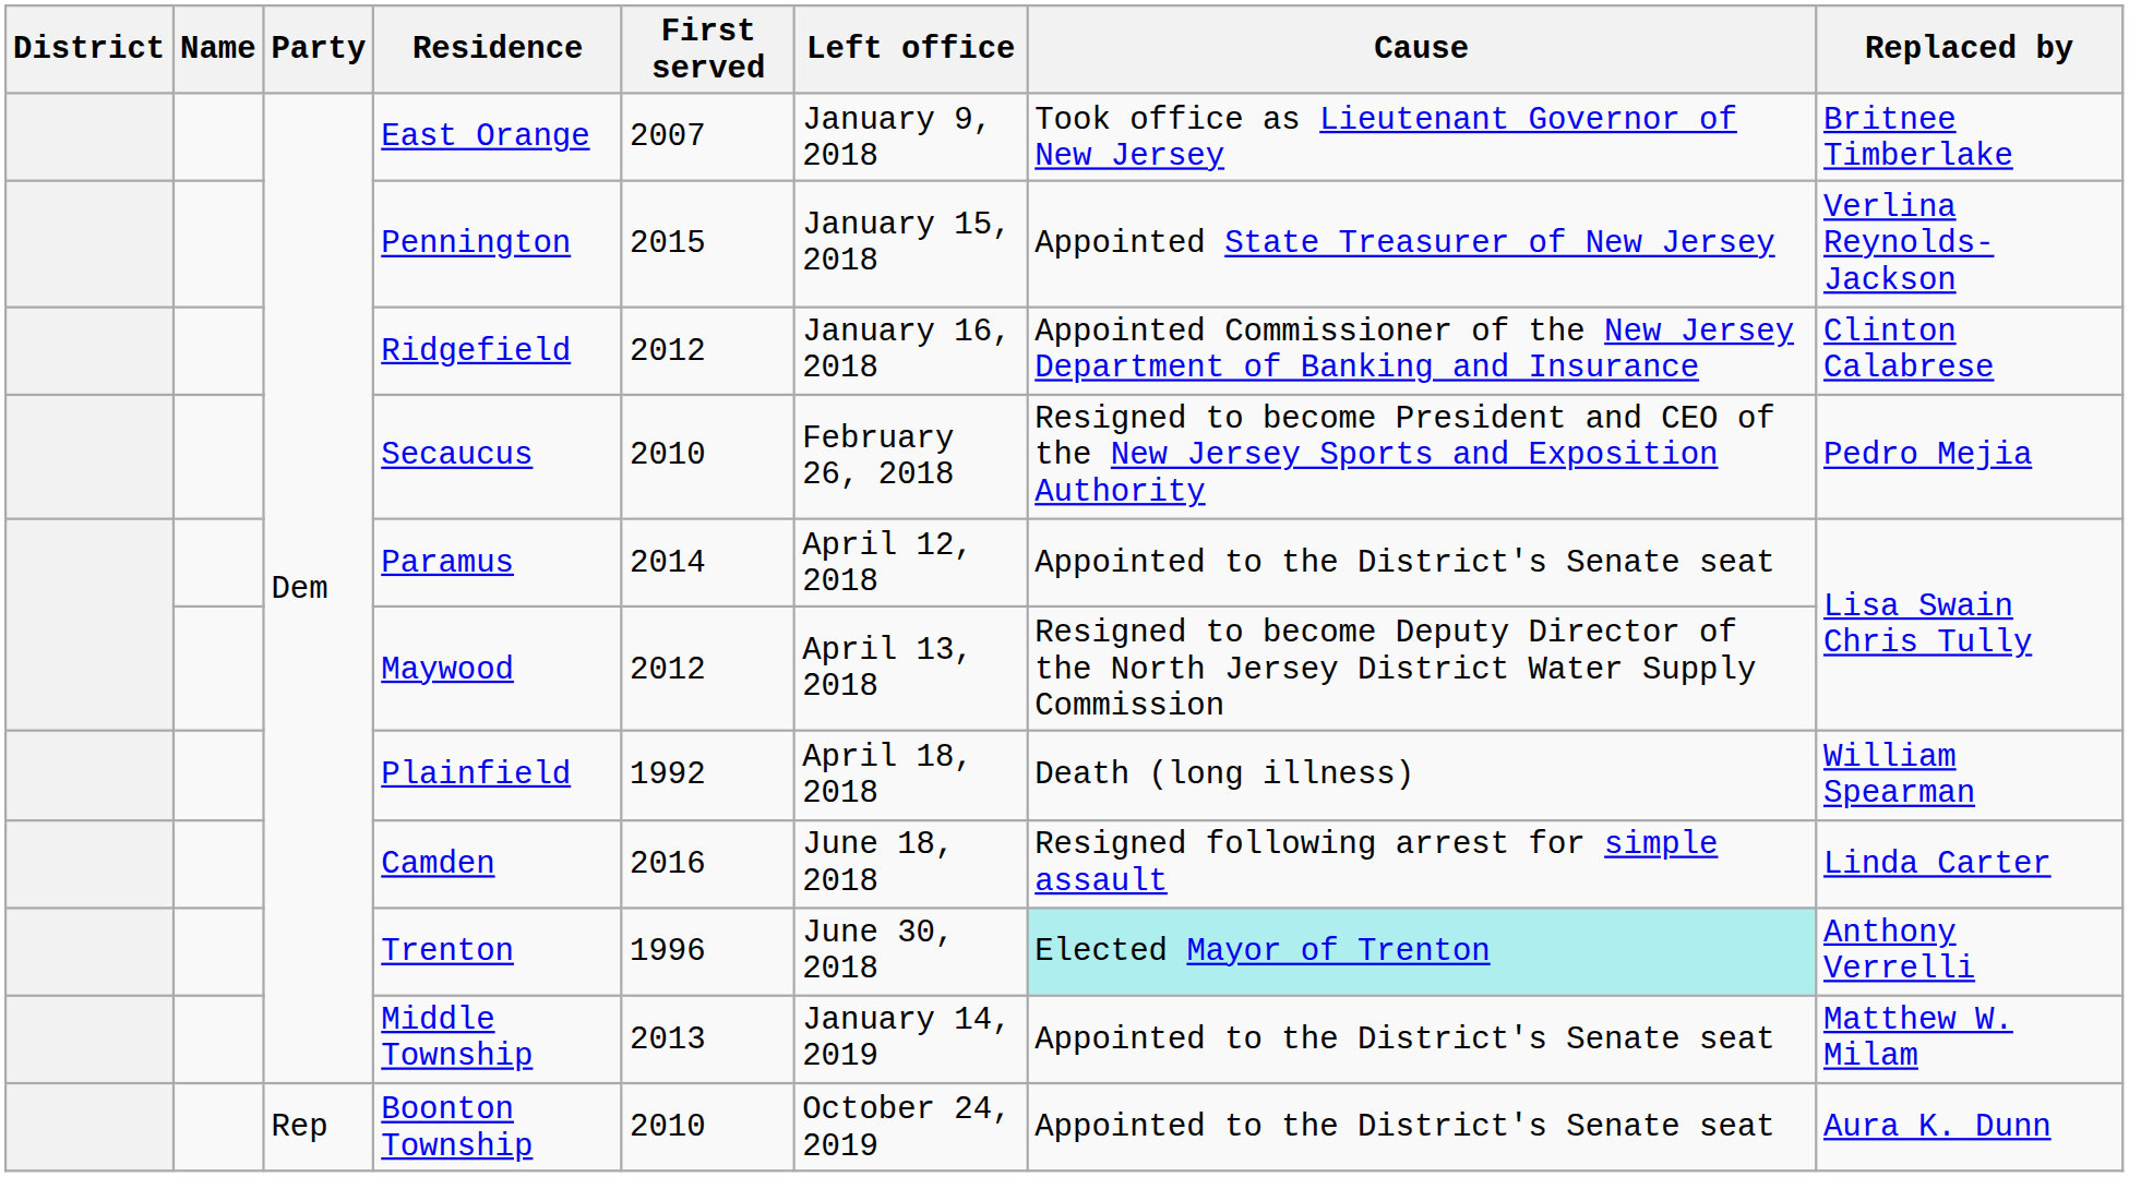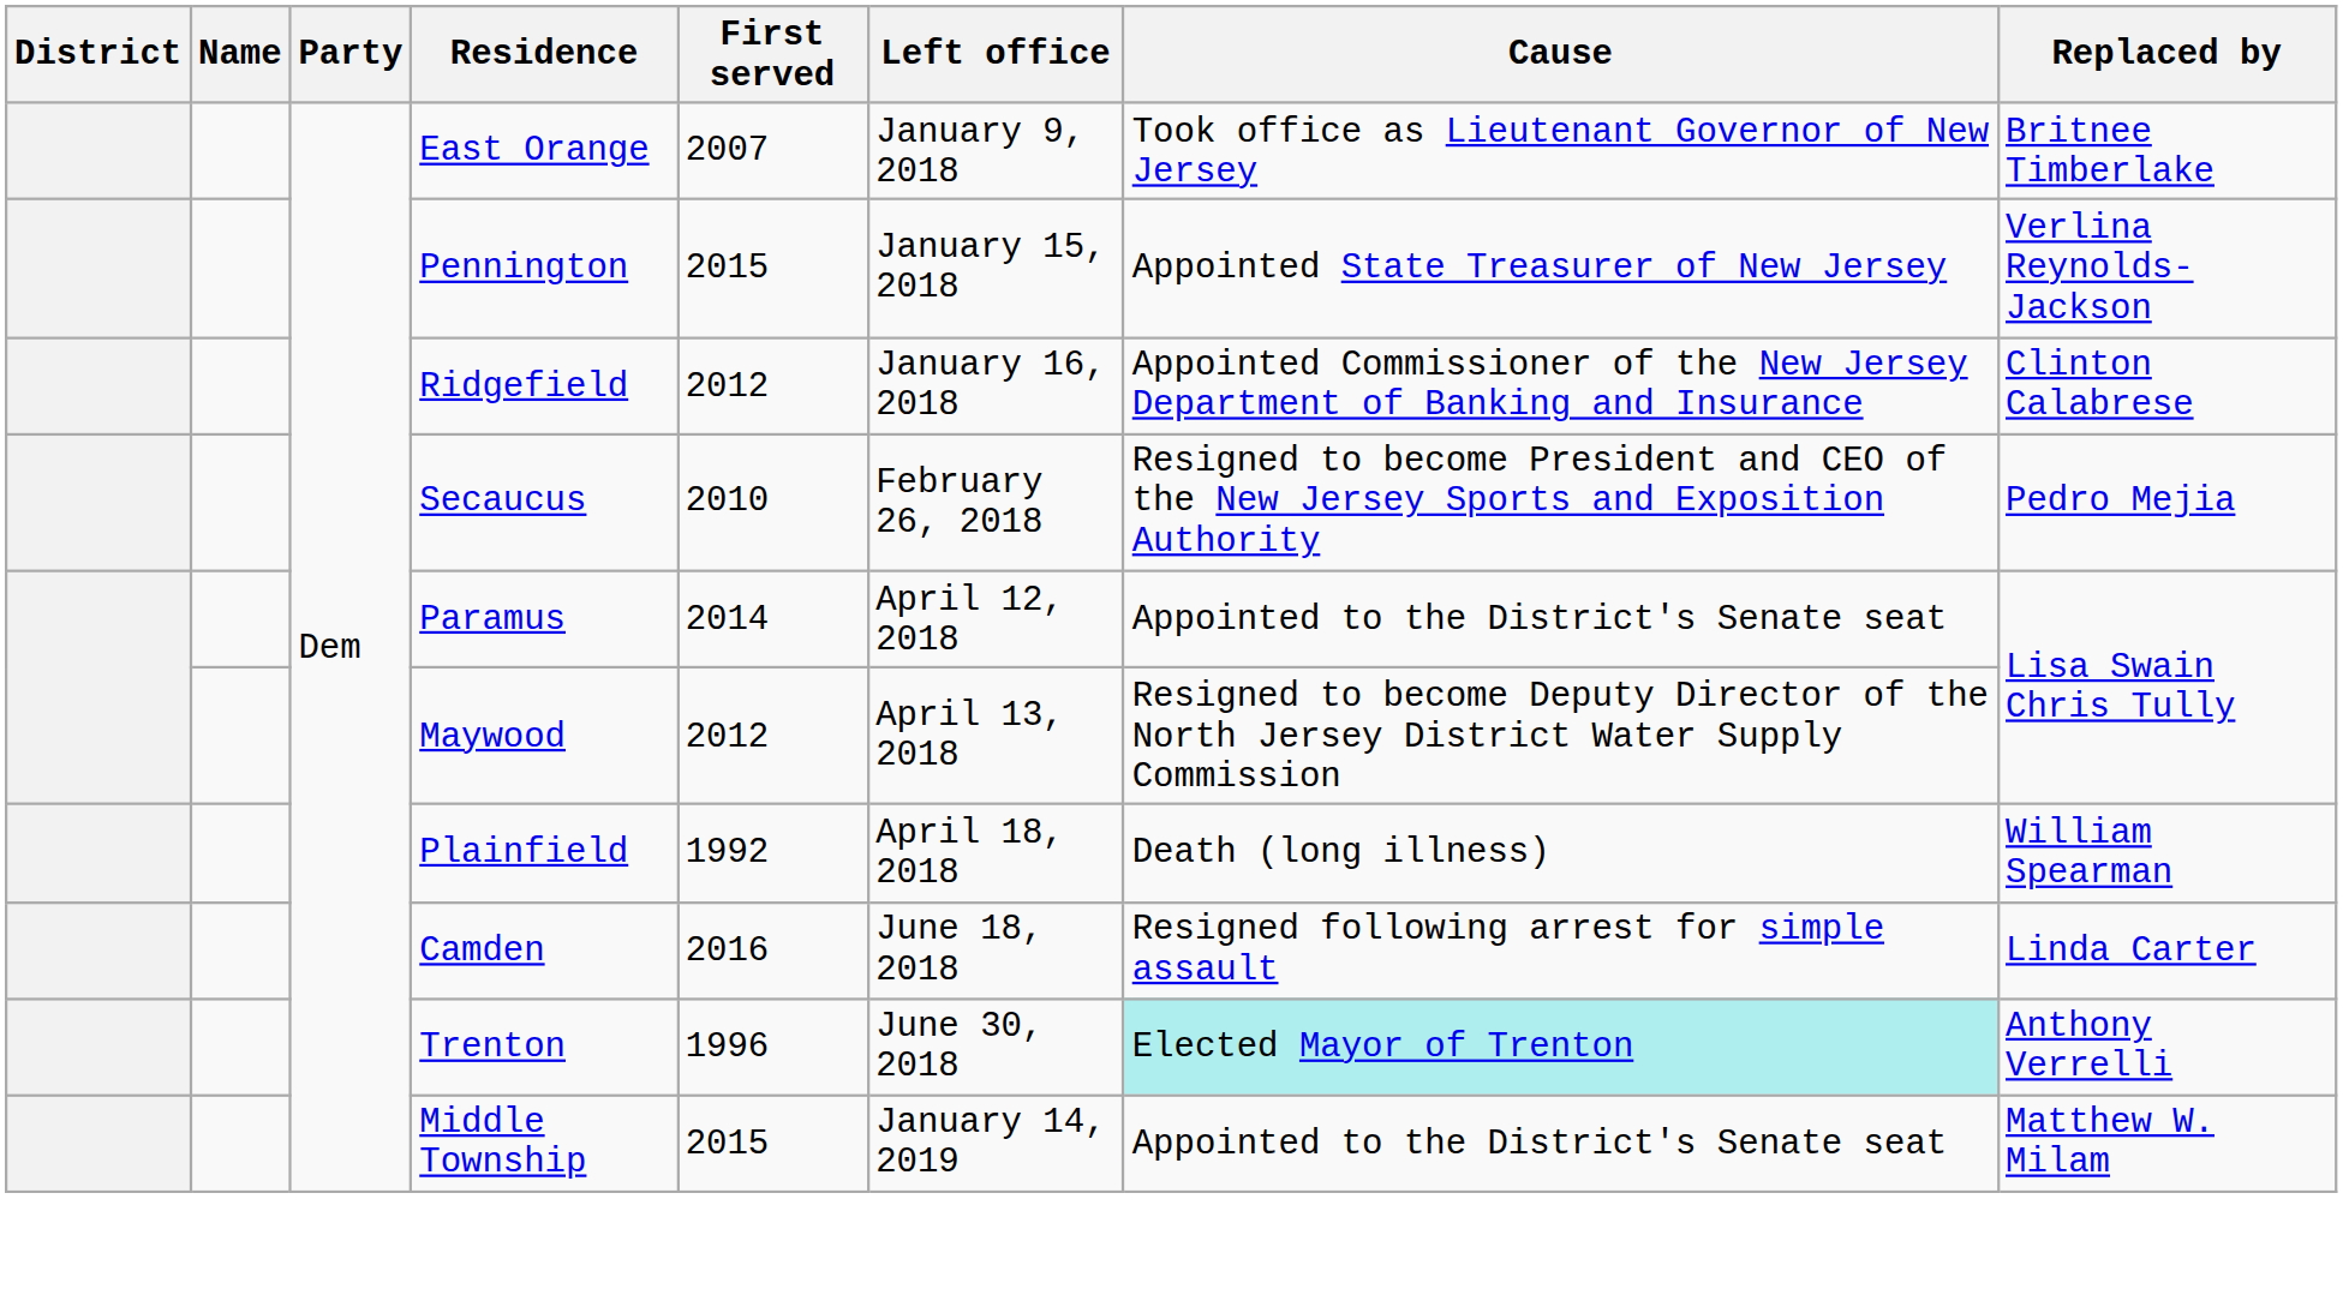Middle Township | First served: 2013 -> 2015
- row: Rep | Boonton Township | 2010 | October 24, 2019 | Appointed to the District's Senate seat | Aura K. Dunn
